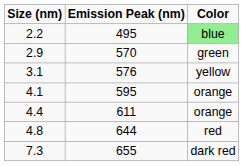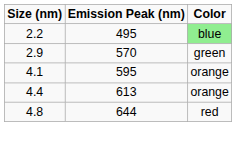- row: 3.1 | 576 | yellow
4.4 | Emission Peak (nm): 611 -> 613
- row: 7.3 | 655 | dark red
